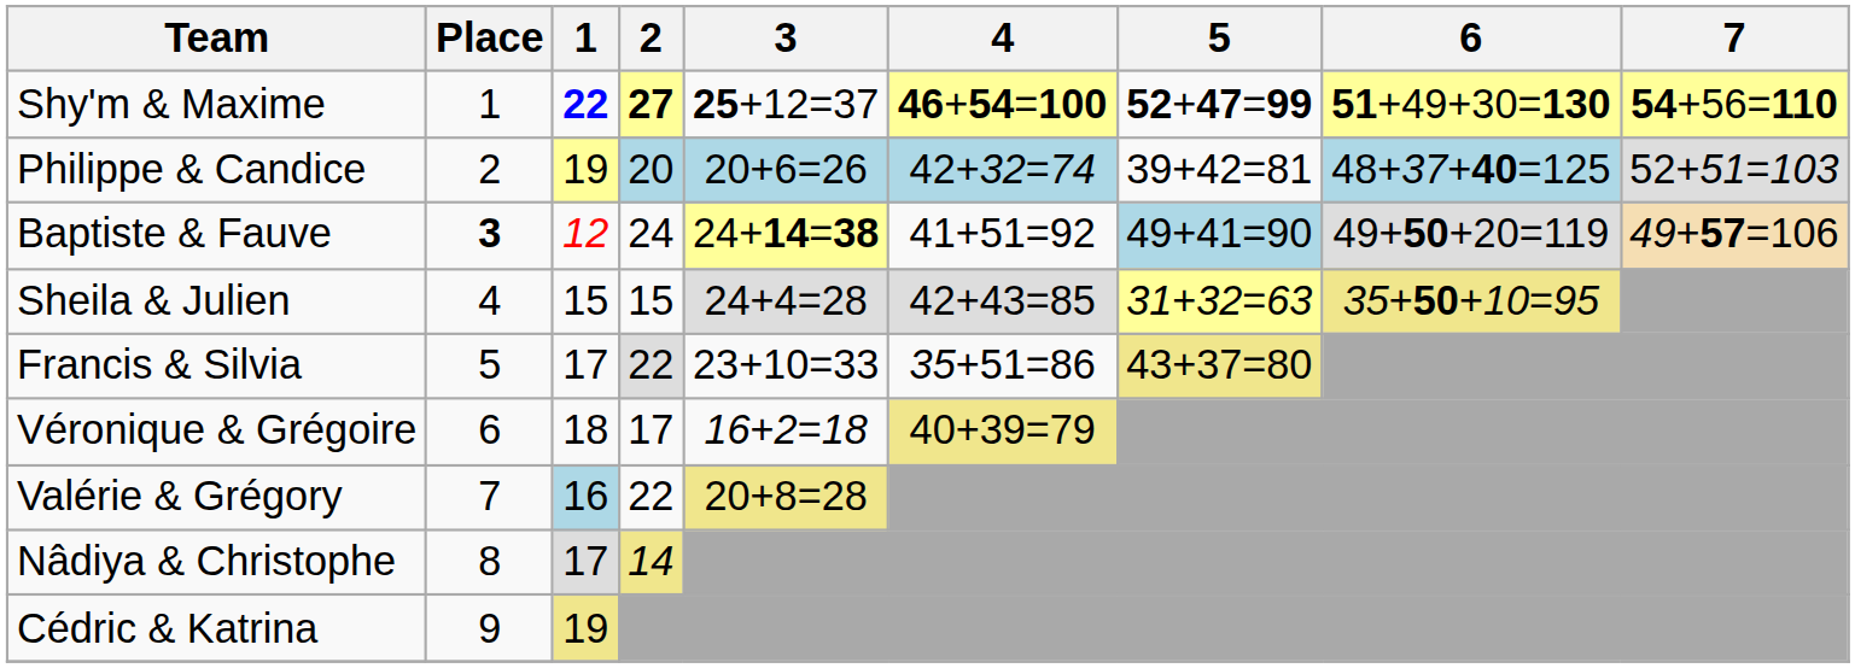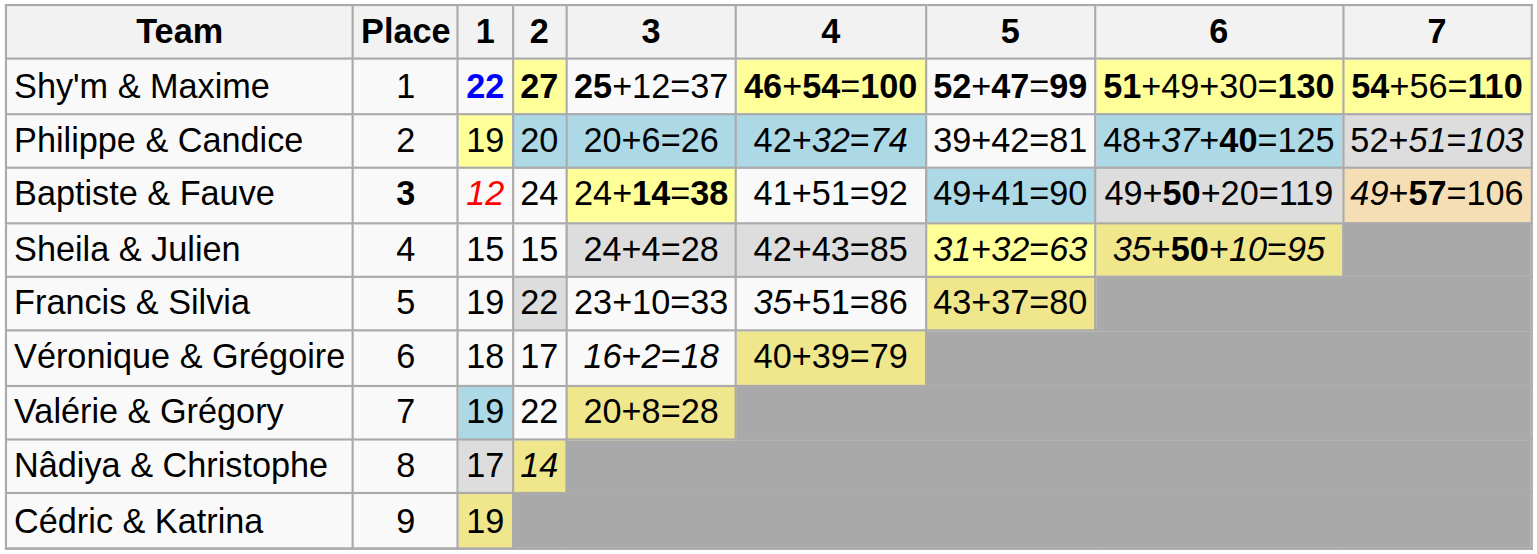Francis & Silvia | 1: 17 -> 19
Valérie & Grégory | 1: 16 -> 19
